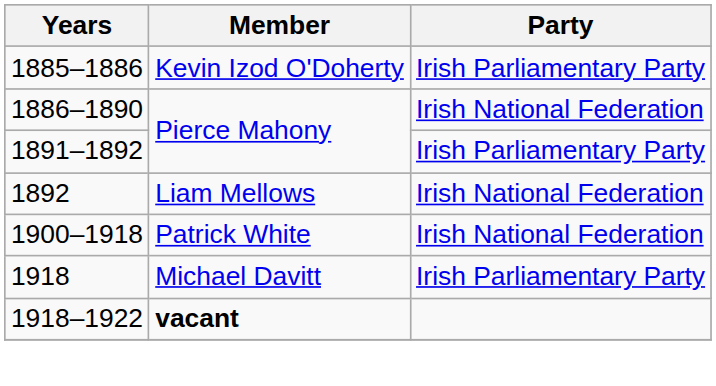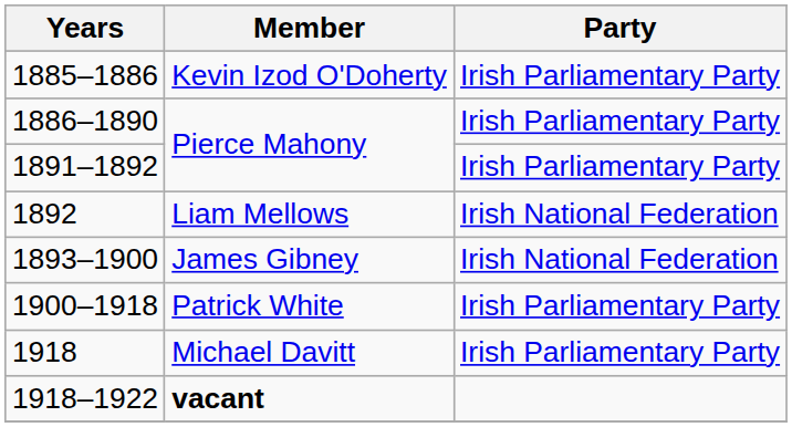1886–1890 | Party: Irish National Federation -> Irish Parliamentary Party
+ row: 1893–1900 | James Gibney | Irish National Federation
1900–1918 | Party: Irish National Federation -> Irish Parliamentary Party
